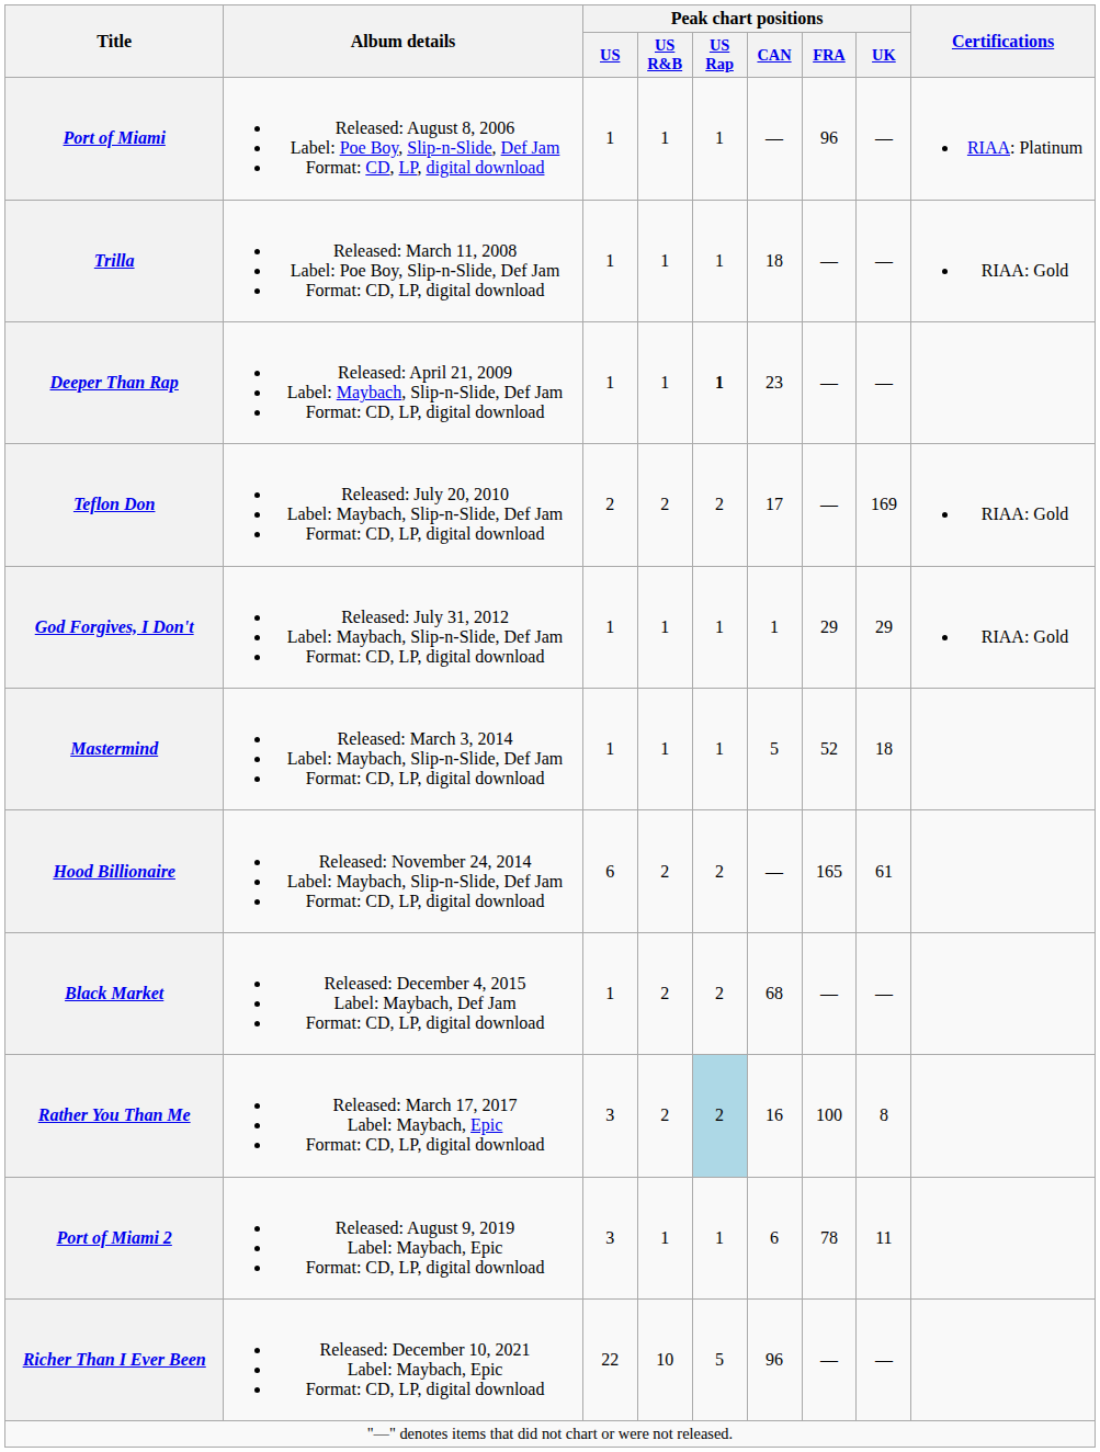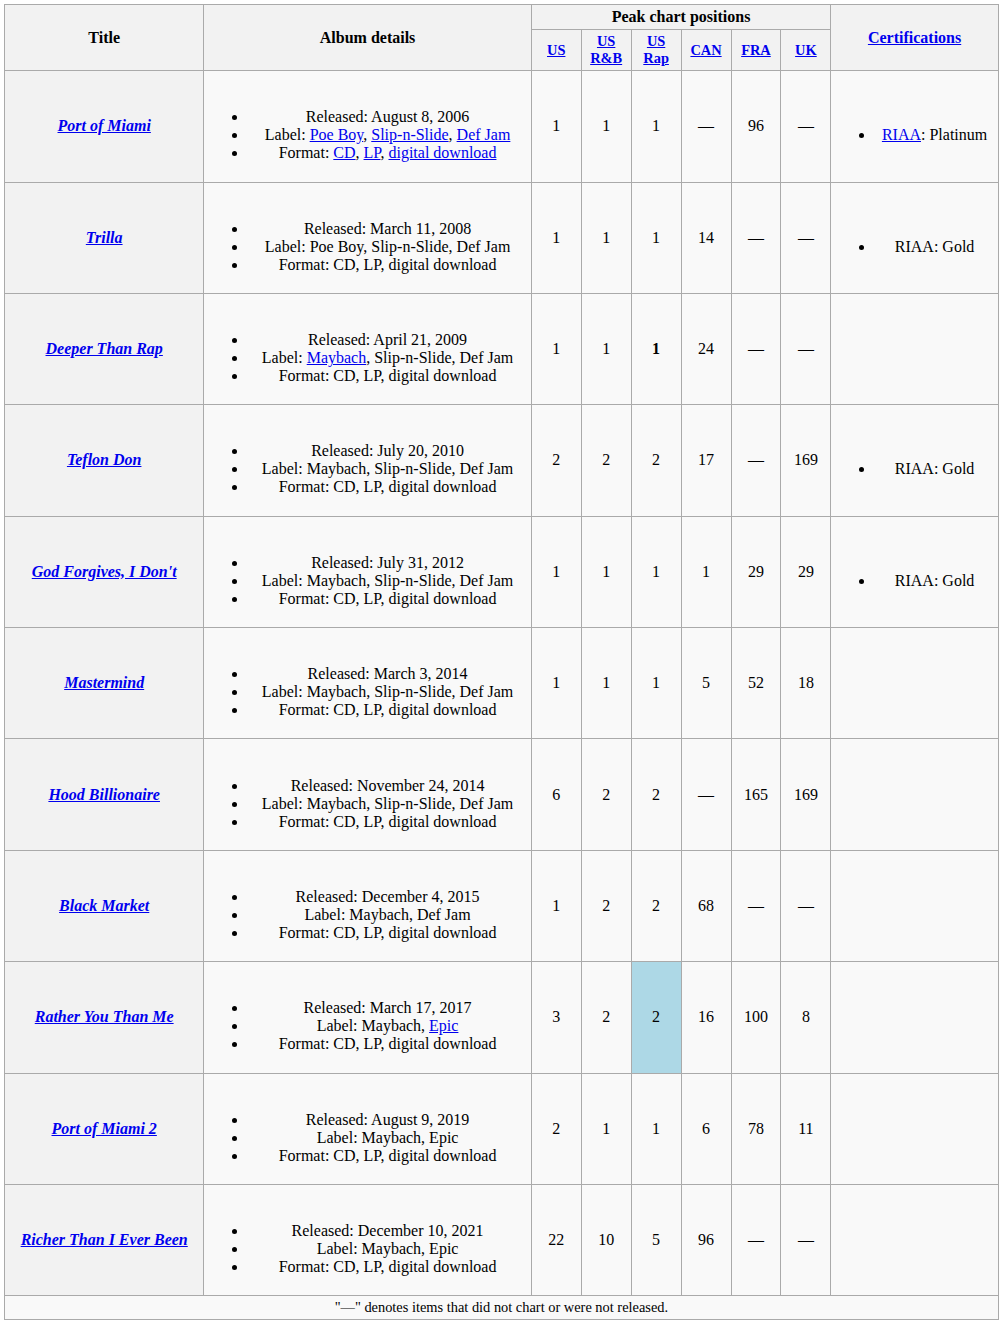Trilla | Peak chart positions / CAN: 18 -> 14
Deeper Than Rap | Peak chart positions / CAN: 23 -> 24
Hood Billionaire | Peak chart positions / UK: 61 -> 169
Port of Miami 2 | Peak chart positions / US: 3 -> 2
